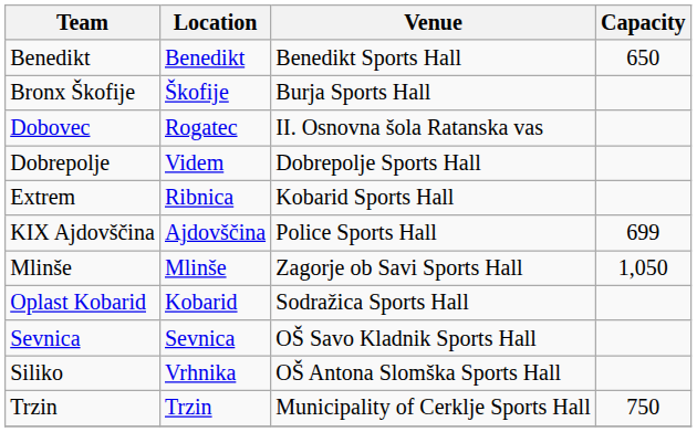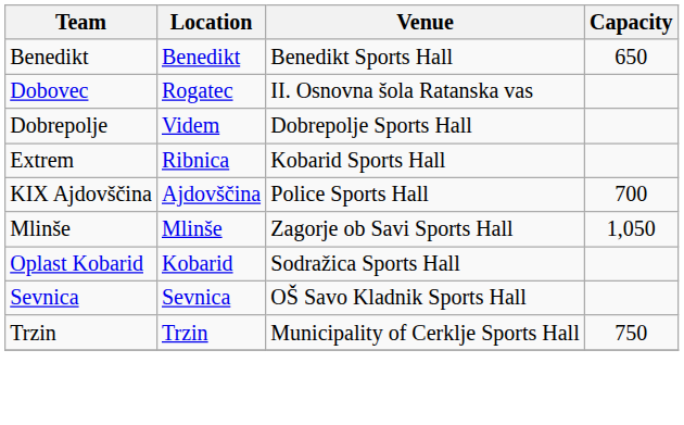- row: Bronx Škofije | Škofije | Burja Sports Hall
KIX Ajdovščina | Capacity: 699 -> 700
- row: Siliko | Vrhnika | OŠ Antona Slomška Sports Hall
